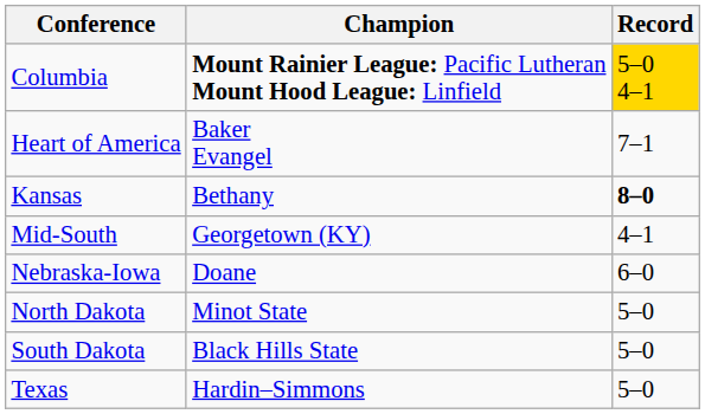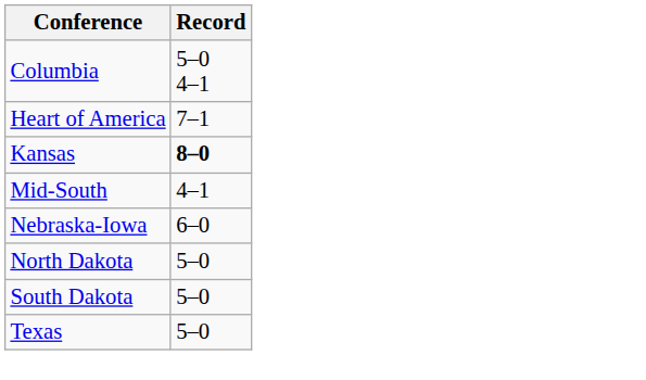- column: Champion | Mount Rainier League: Pacific Lutheran Mount Hood League: Linfield | Baker Evangel | Bethany | Georgetown (KY) | Doane | Minot State | Black Hills State | Hardin–Simmons
Columbia | Record: gold background -> no background
